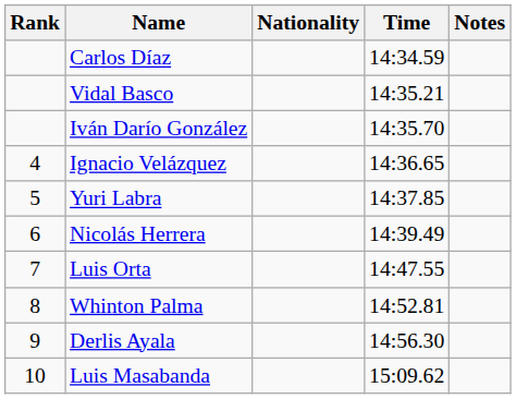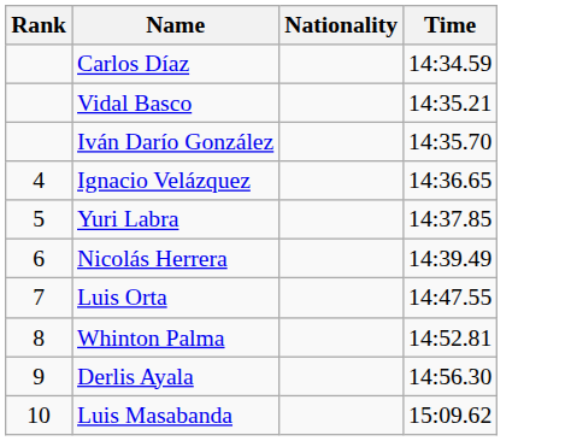- column: Notes
